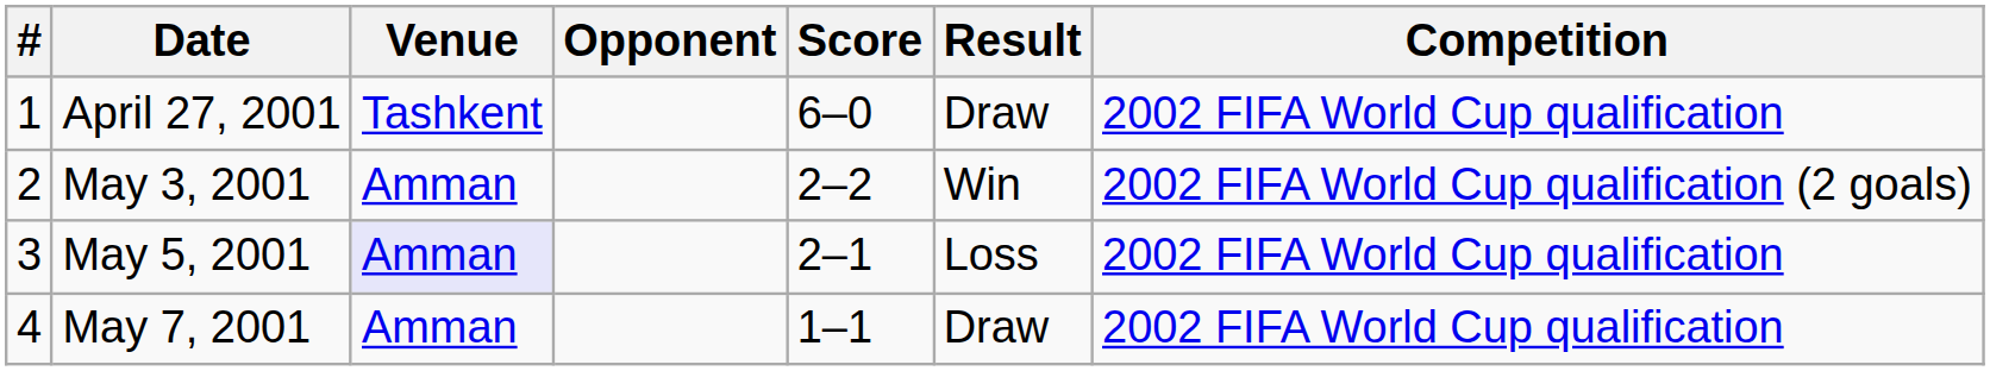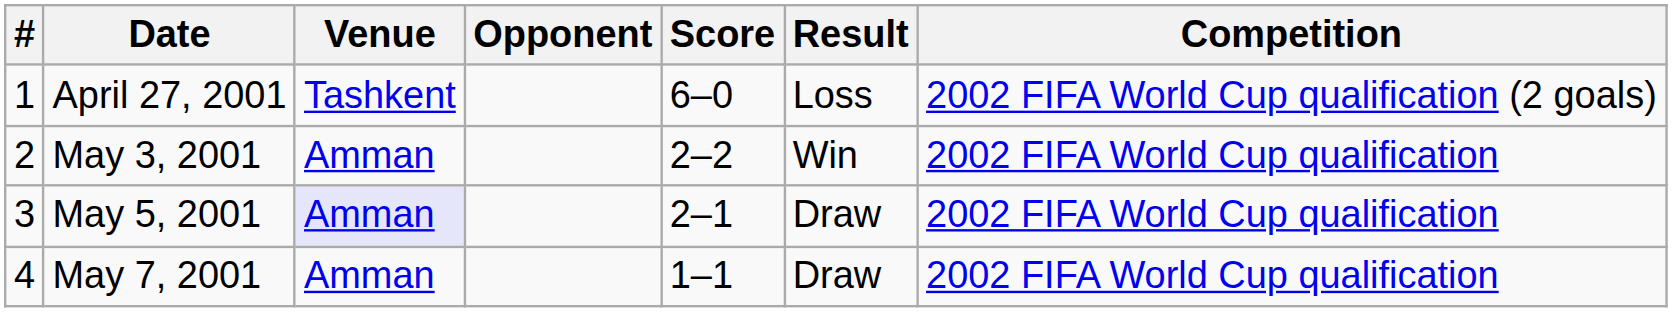April 27, 2001 | Result: Draw -> Loss
April 27, 2001 | Competition: 2002 FIFA World Cup qualification -> 2002 FIFA World Cup qualification (2 goals)
May 3, 2001 | Competition: 2002 FIFA World Cup qualification (2 goals) -> 2002 FIFA World Cup qualification
May 5, 2001 | Result: Loss -> Draw
